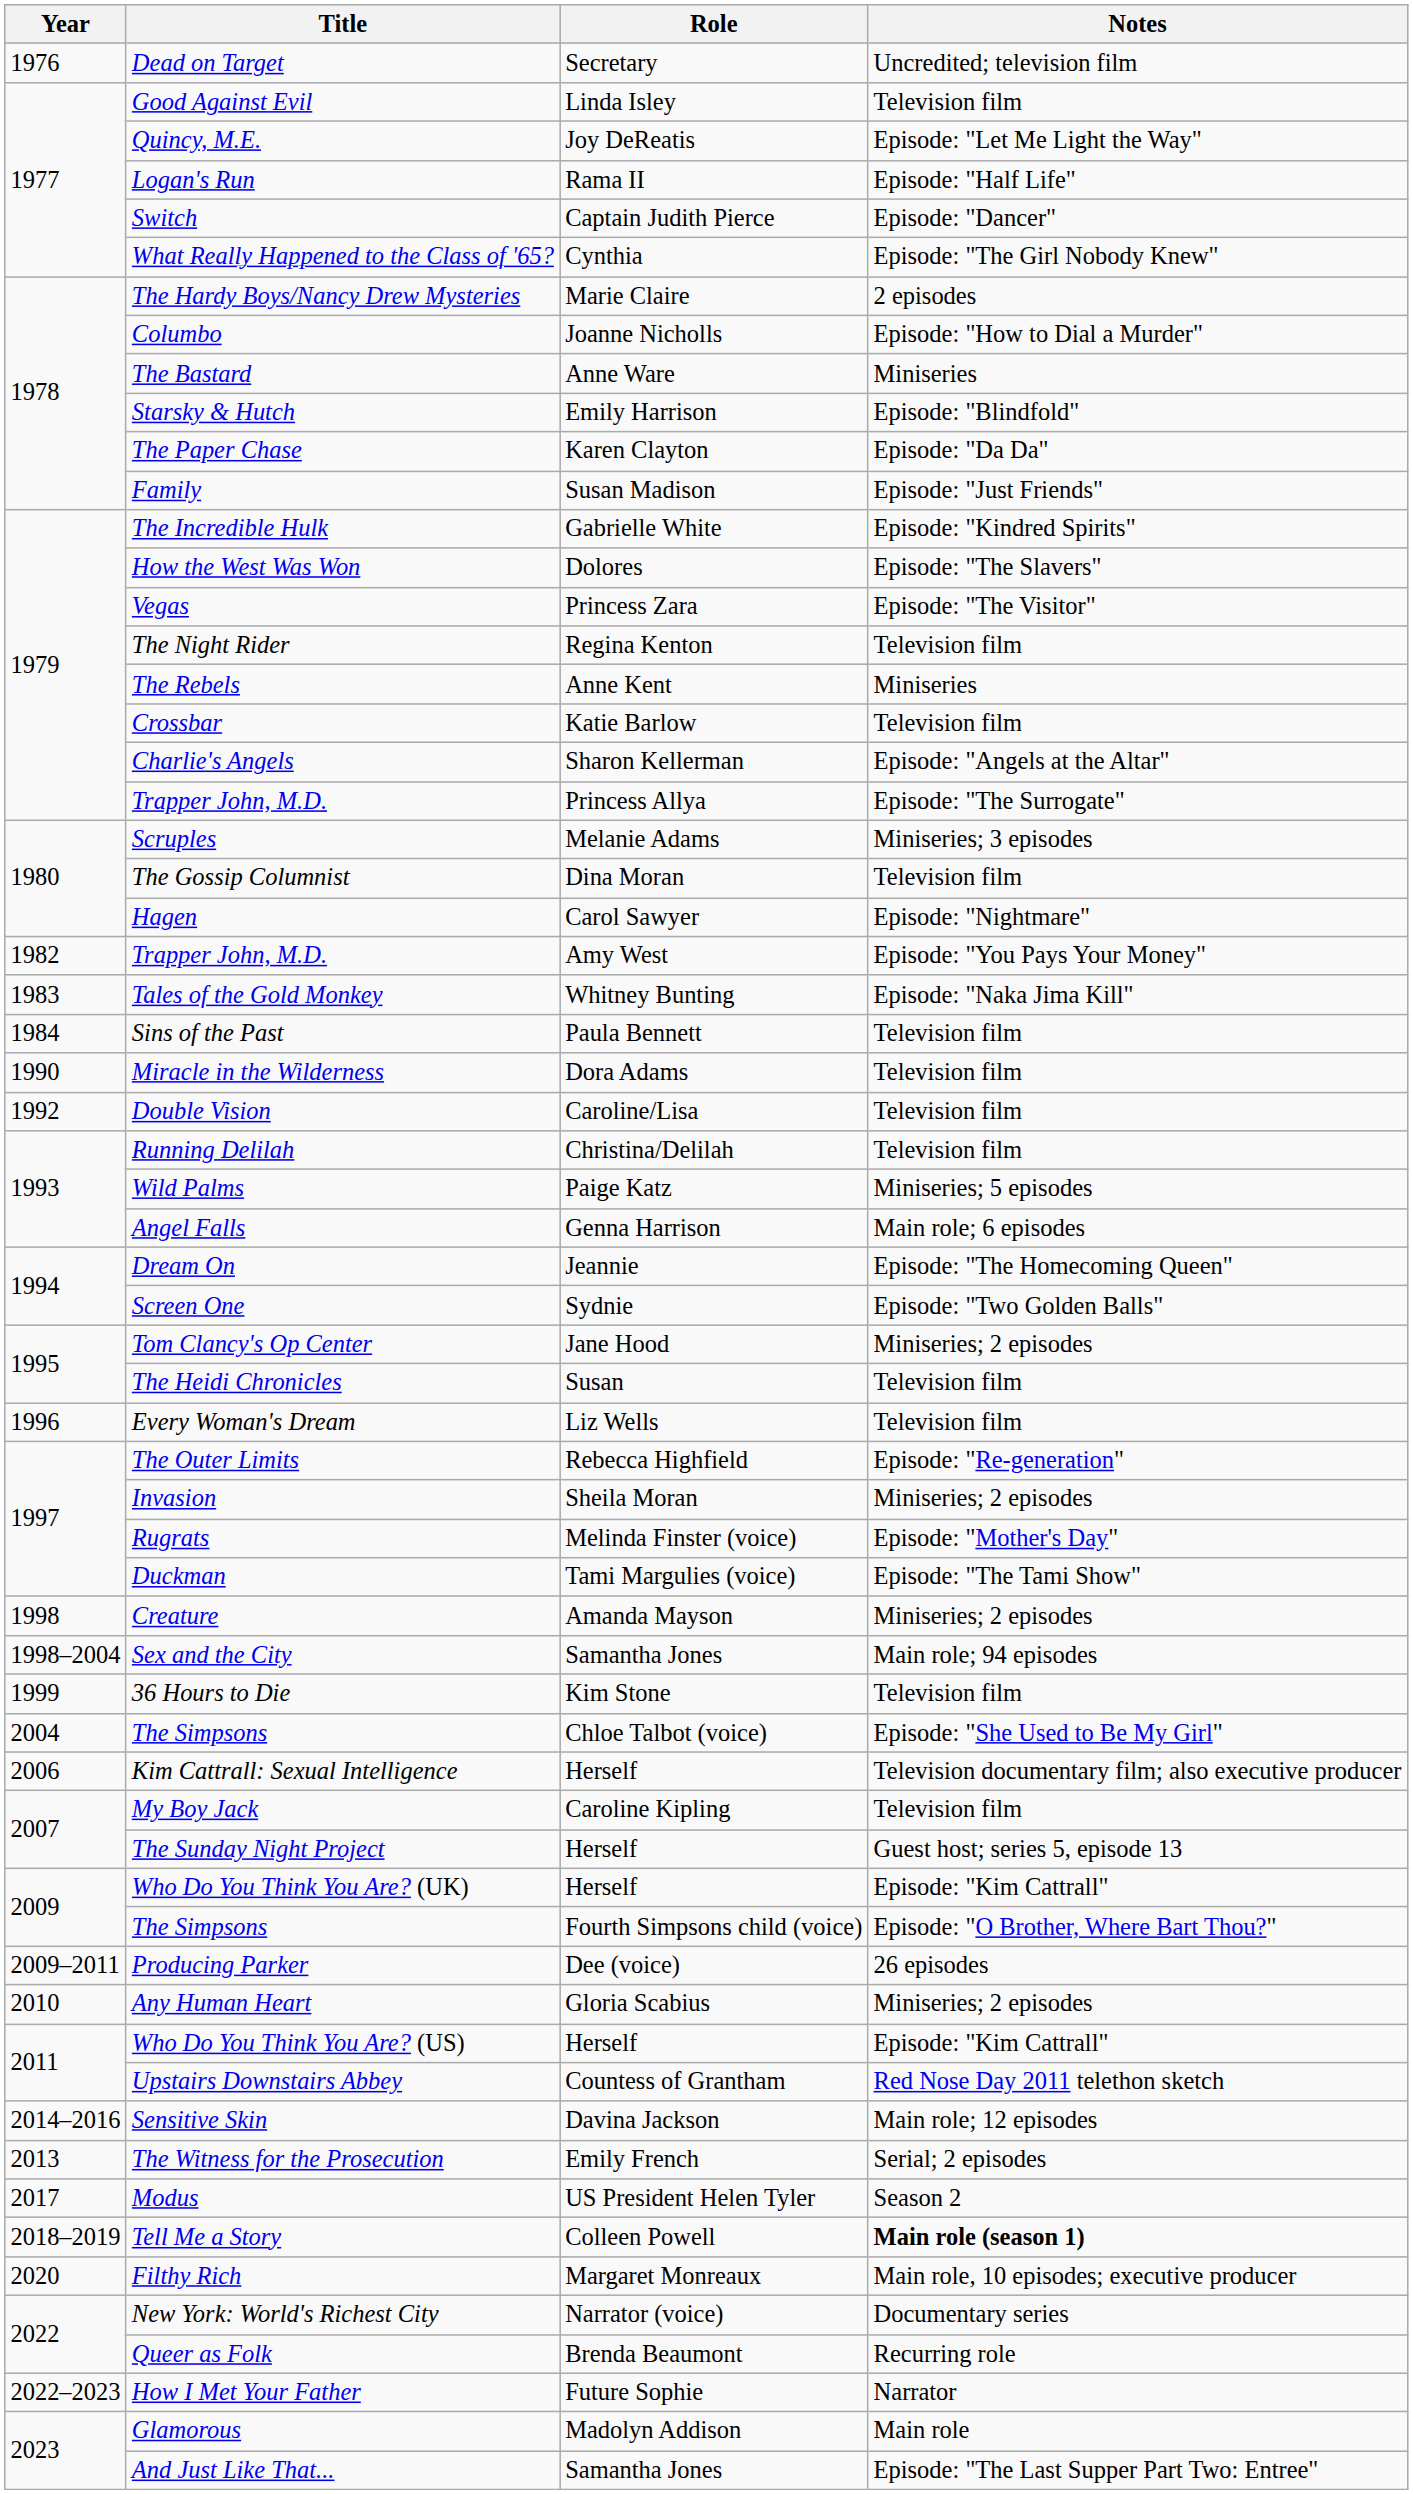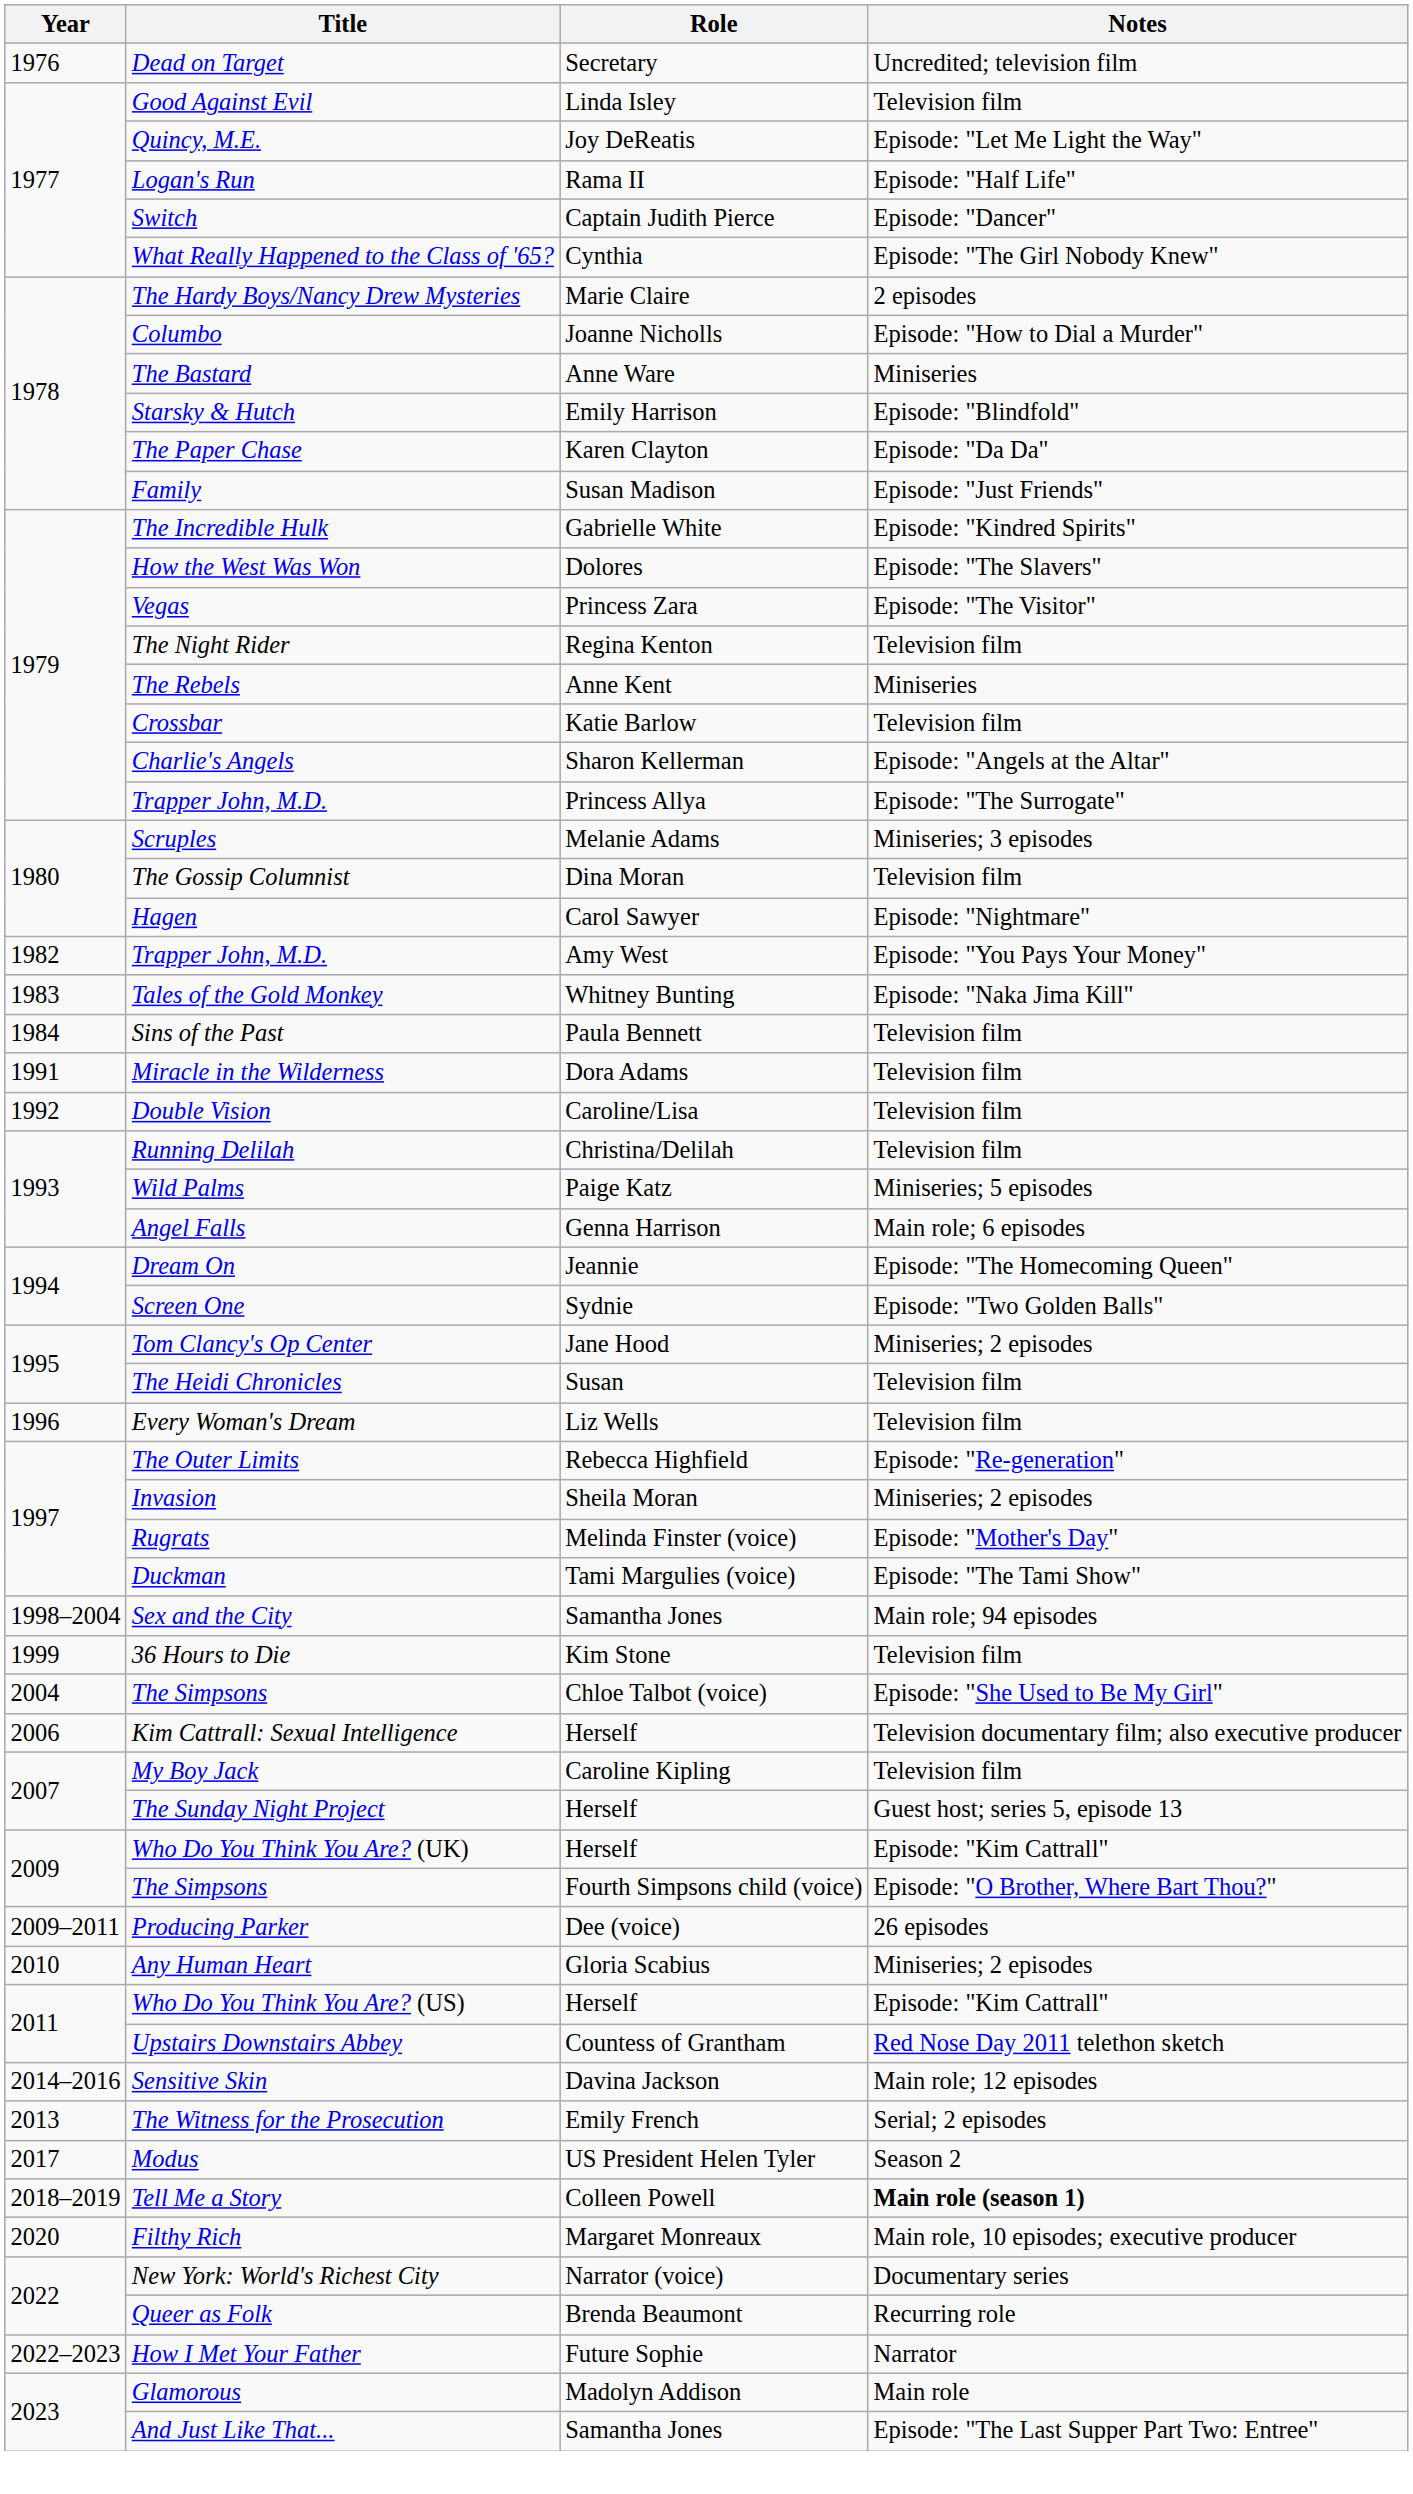Miracle in the Wilderness | Year: 1990 -> 1991
- row: 1998 | Creature | Amanda Mayson | Miniseries; 2 episodes
